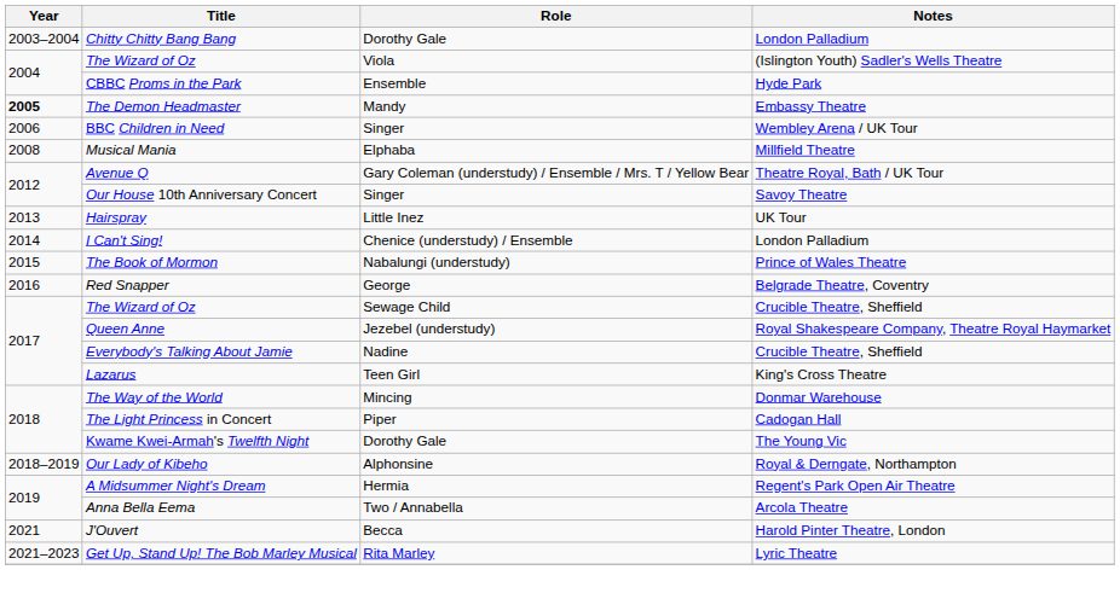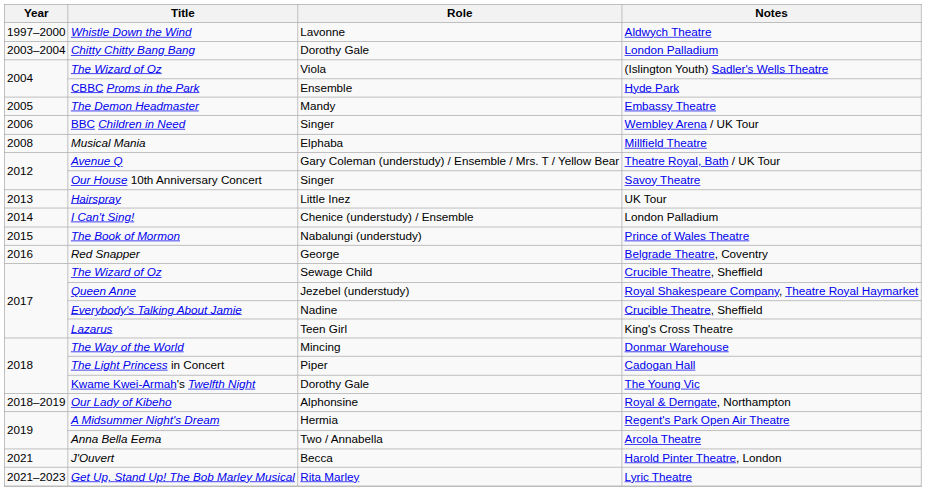+ row: 1997–2000 | Whistle Down the Wind | Lavonne | Aldwych Theatre
The Demon Headmaster | Year: bold -> normal
